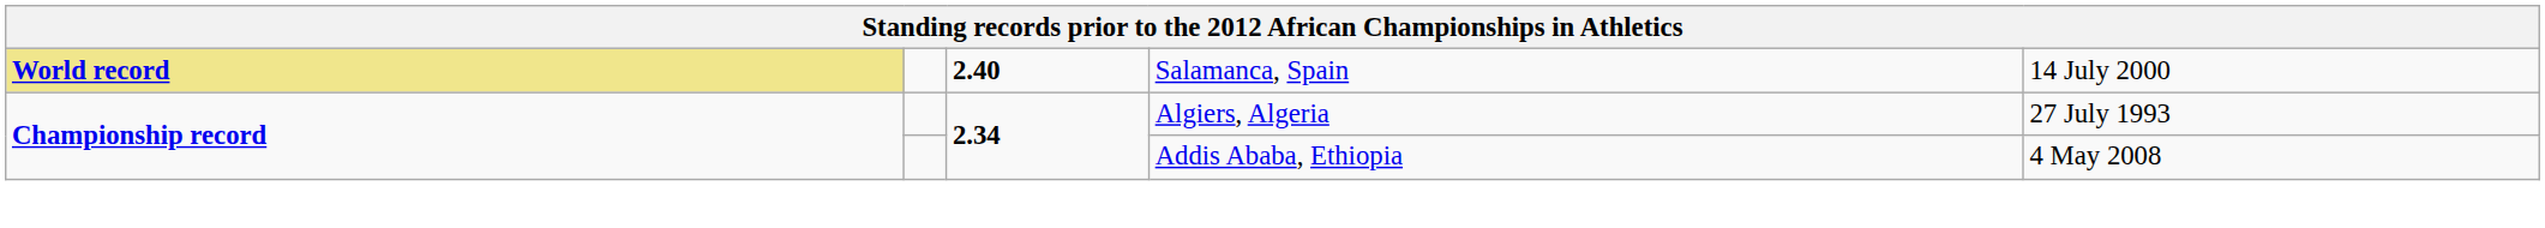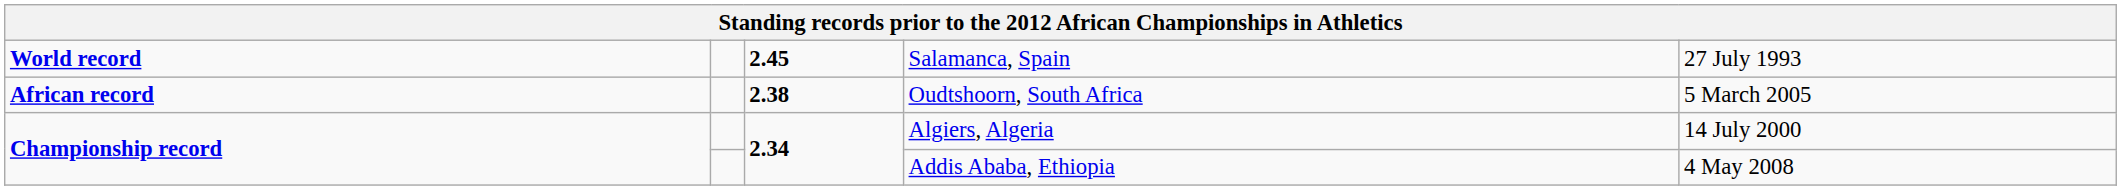Salamanca, Spain | column 1: khaki background -> no background
Salamanca, Spain | column 3: 2.40 -> 2.45
Salamanca, Spain | column 5: 14 July 2000 -> 27 July 1993
+ row: African record | 2.38 | Oudtshoorn, South Africa | 5 March 2005
Algiers, Algeria | column 5: 27 July 1993 -> 14 July 2000
